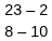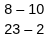rows swapped: 23 – 2 <-> 8 – 10
